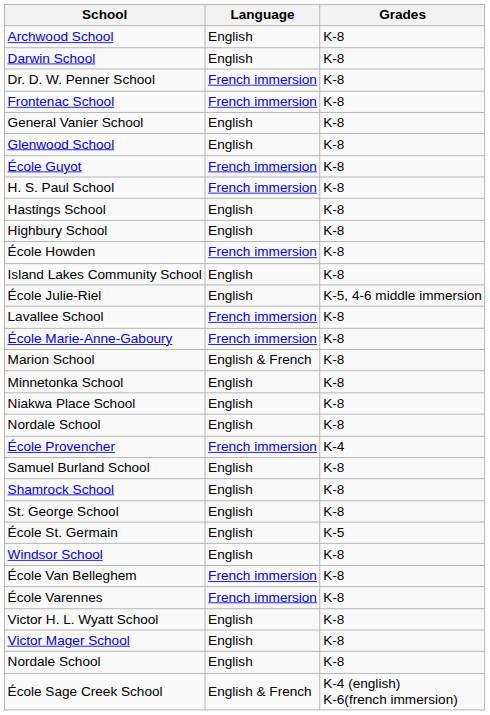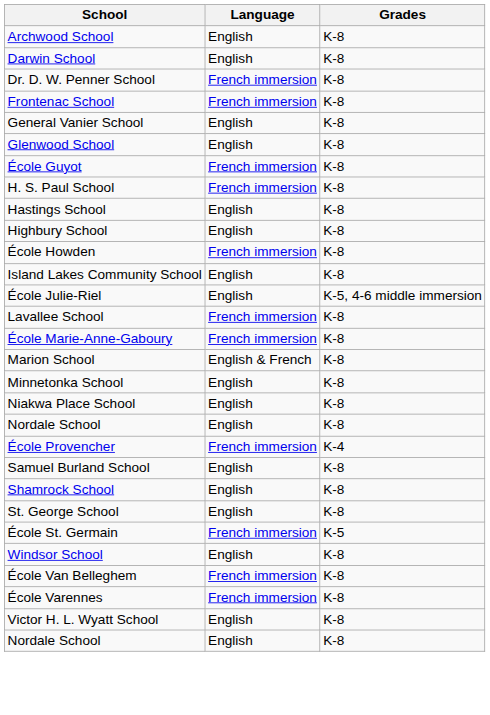École St. Germain | Language: English -> French immersion
- row: Victor Mager School | English | K-8
- row: École Sage Creek School | English & French | K-4 (english) K-6(french immersion)
